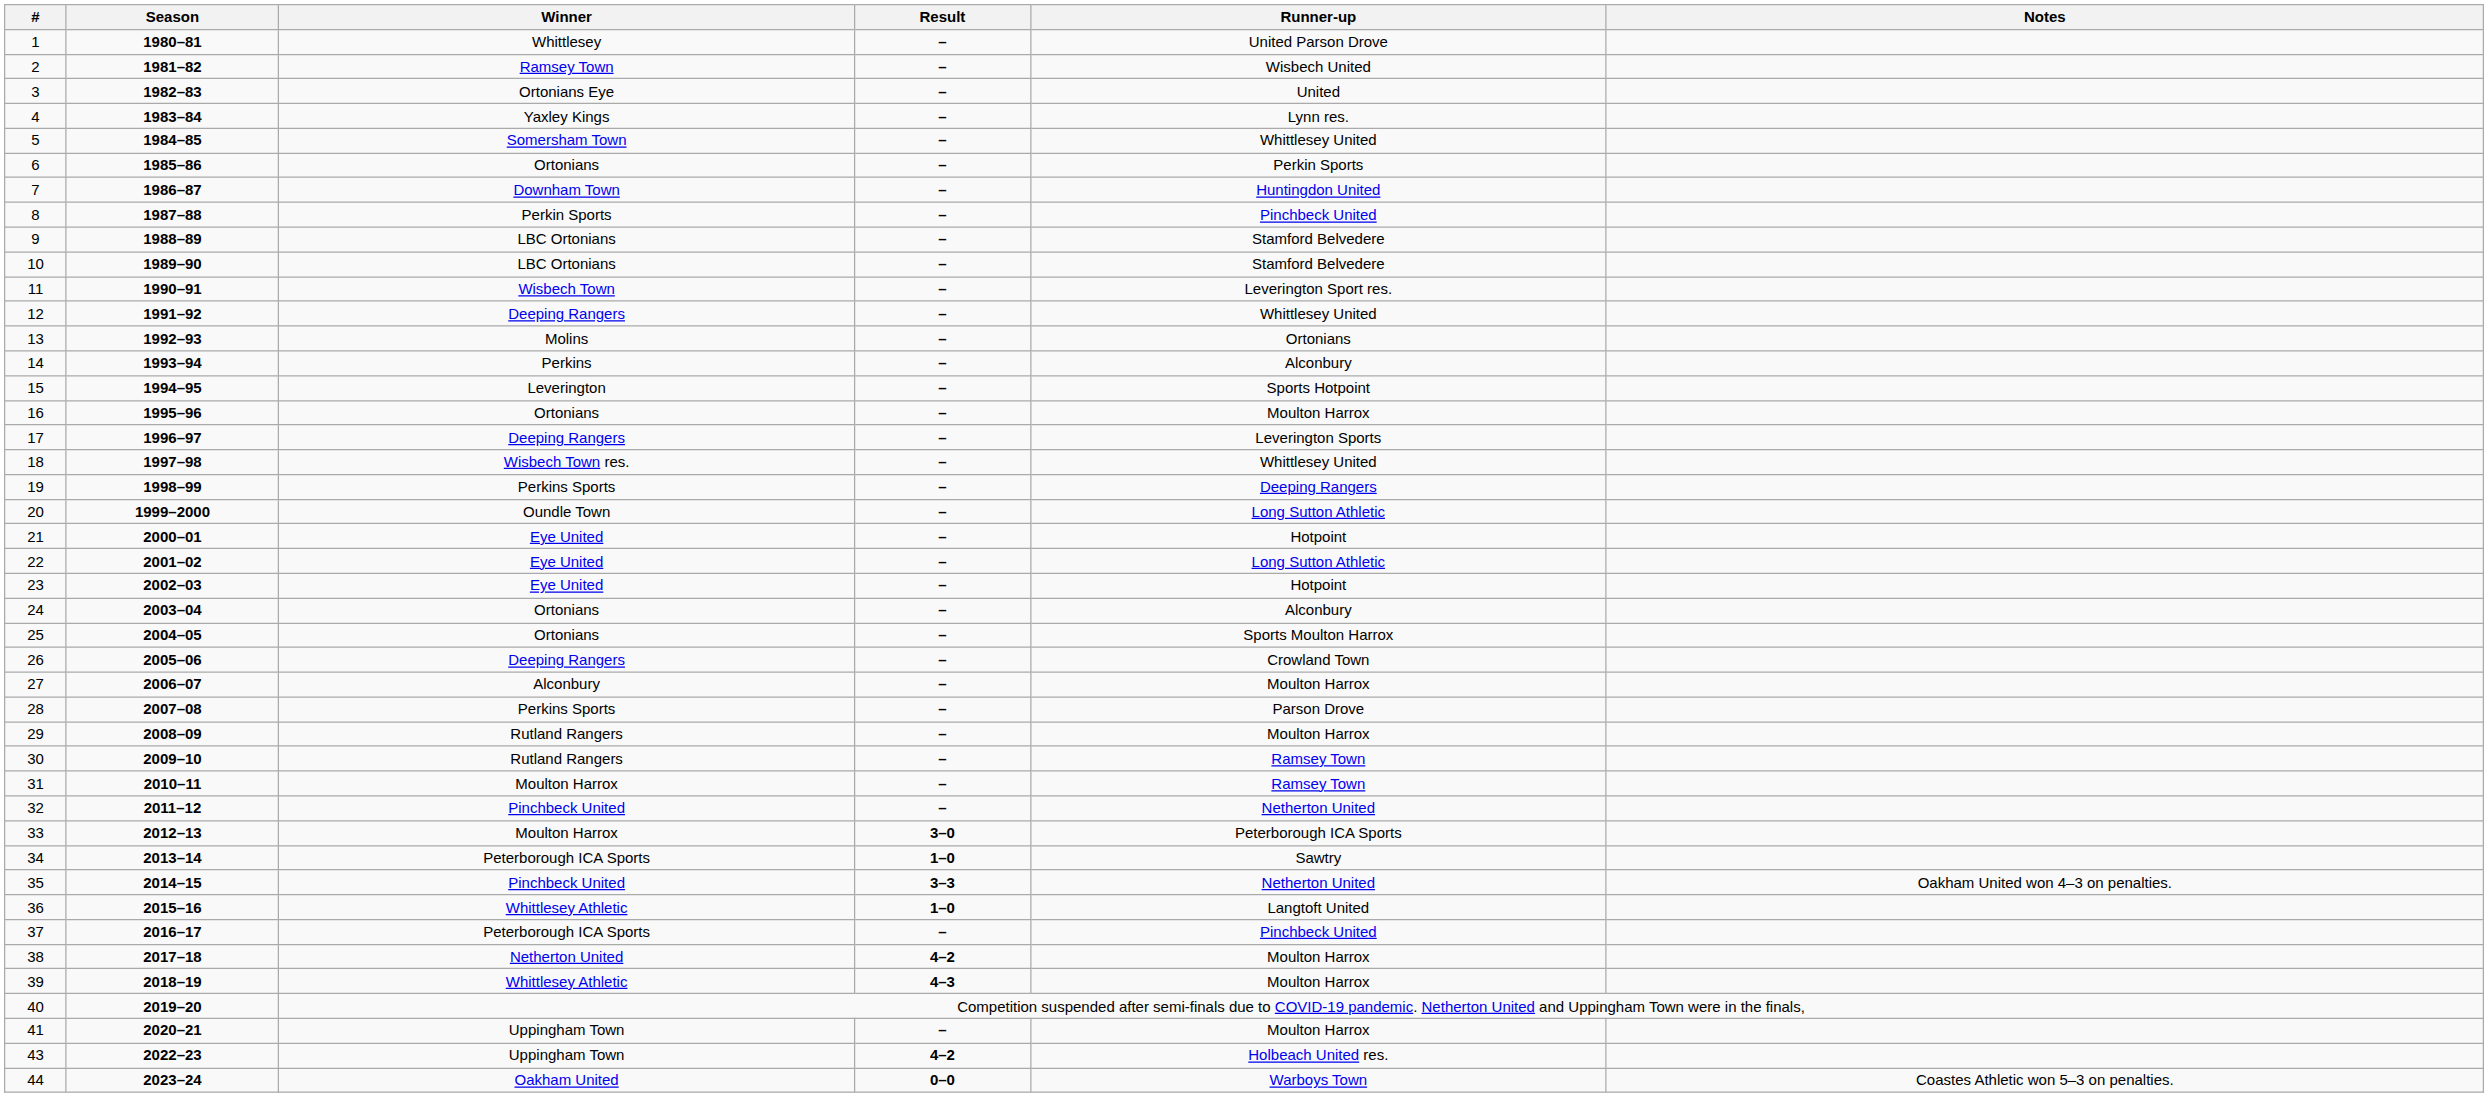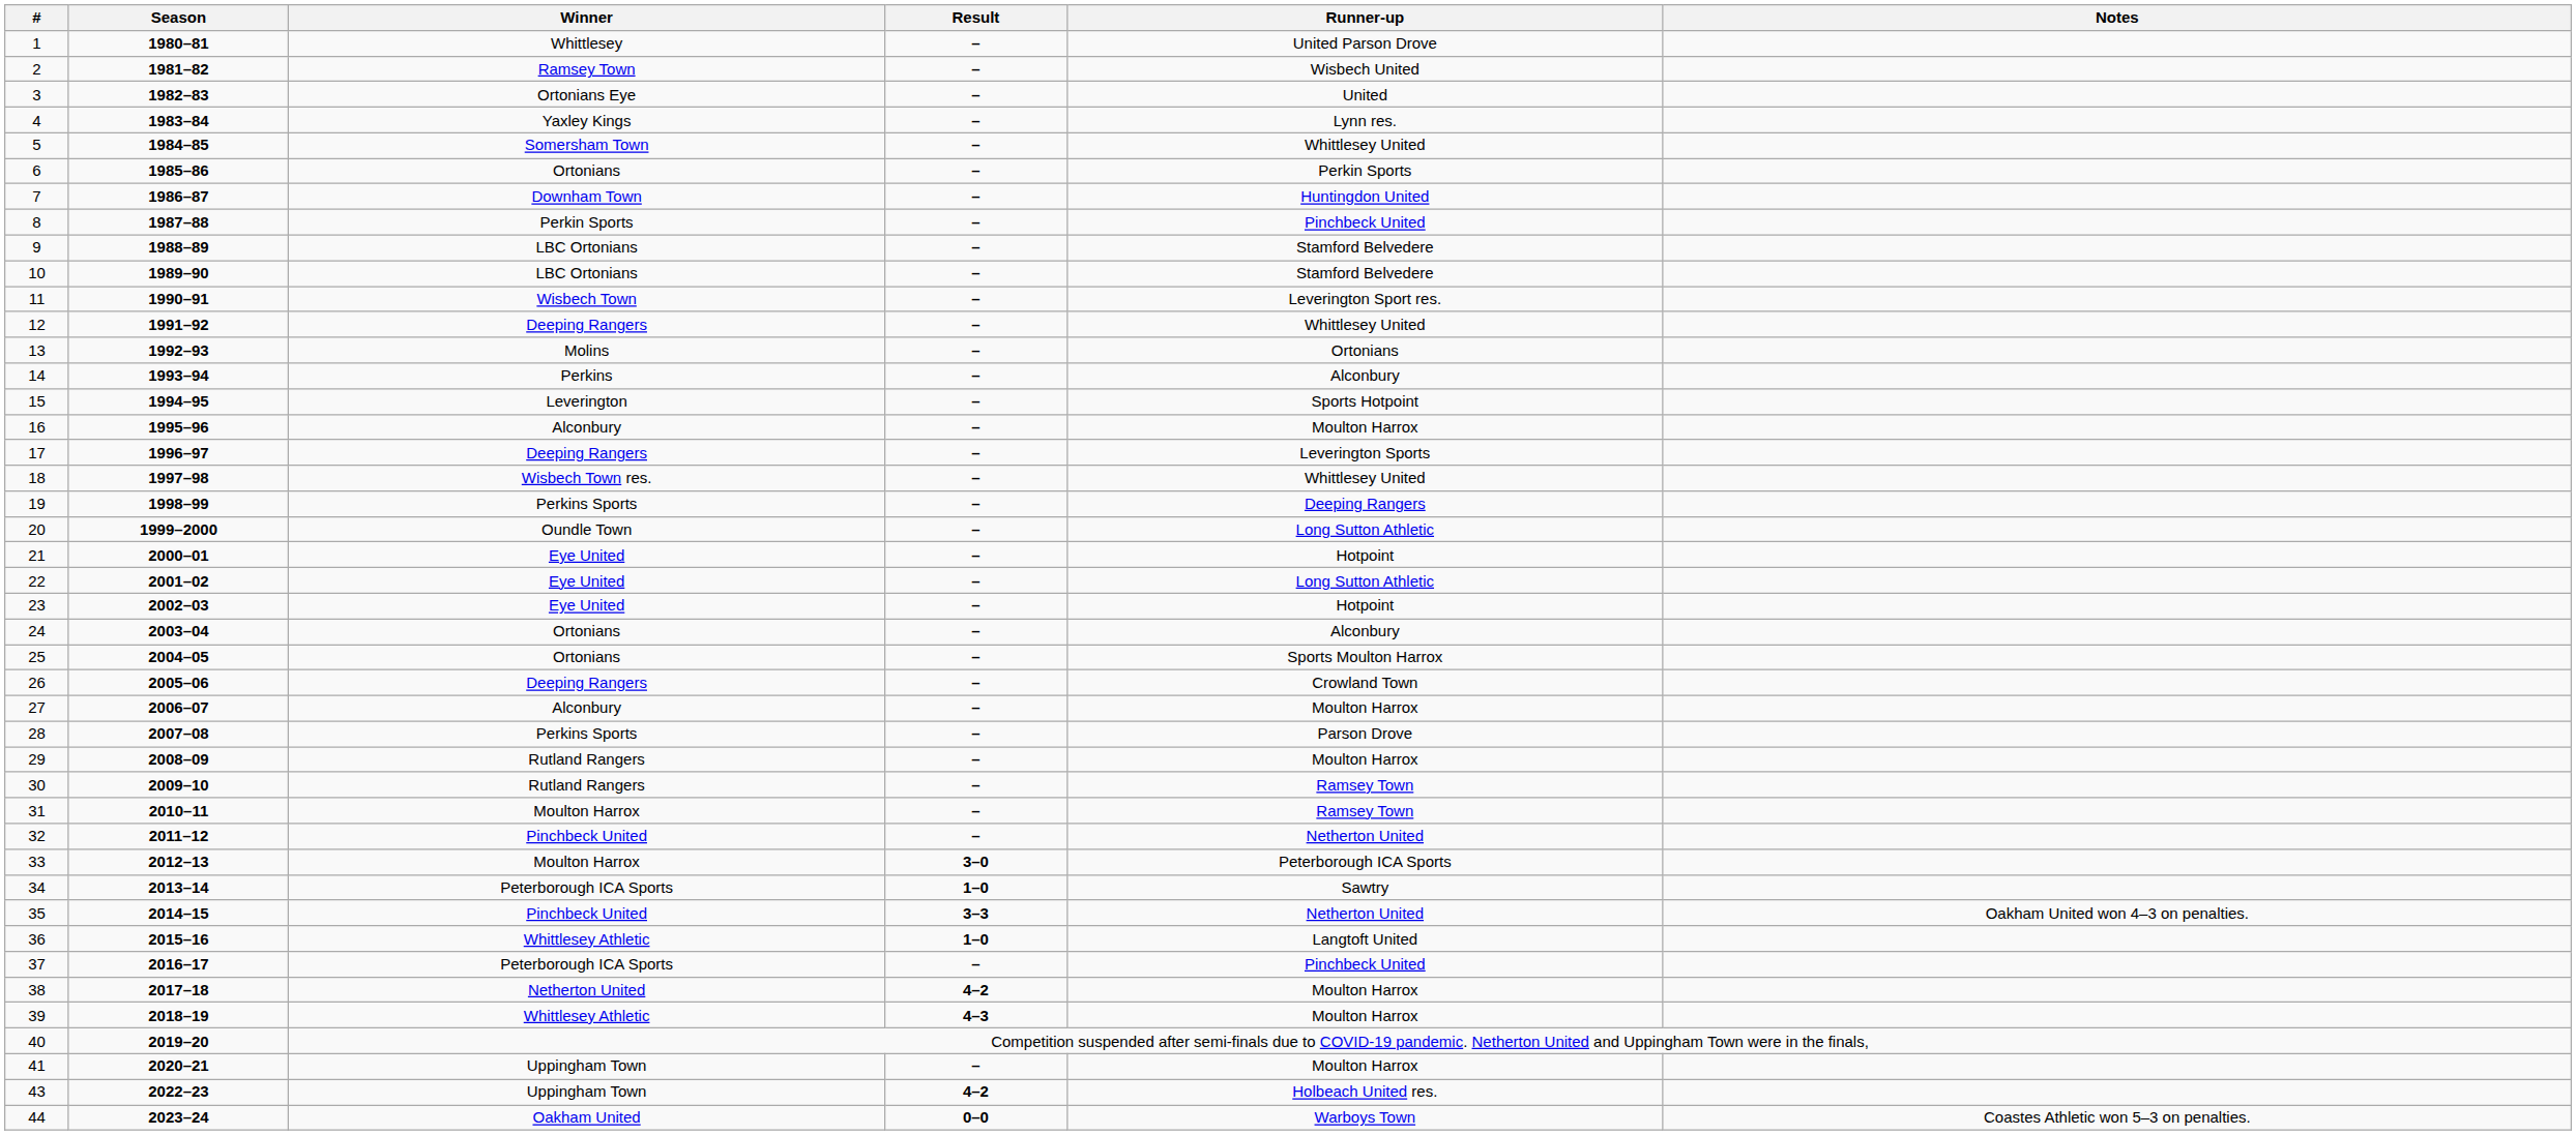16 | Winner: Ortonians -> Alconbury
